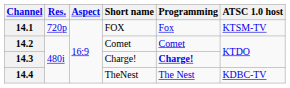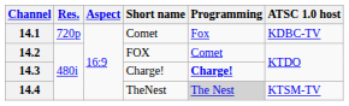14.1 | Short name: FOX -> Comet
14.1 | ATSC 1.0 host: KTSM-TV -> KDBC-TV
14.2 | Short name: Comet -> FOX
14.4 | Programming: no background -> lightgrey background
14.4 | ATSC 1.0 host: KDBC-TV -> KTSM-TV
